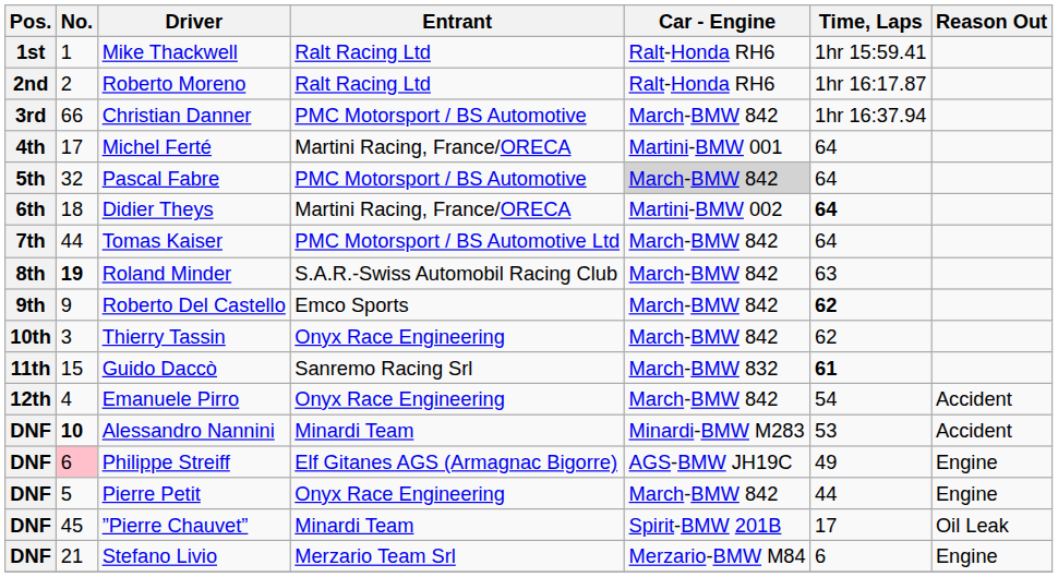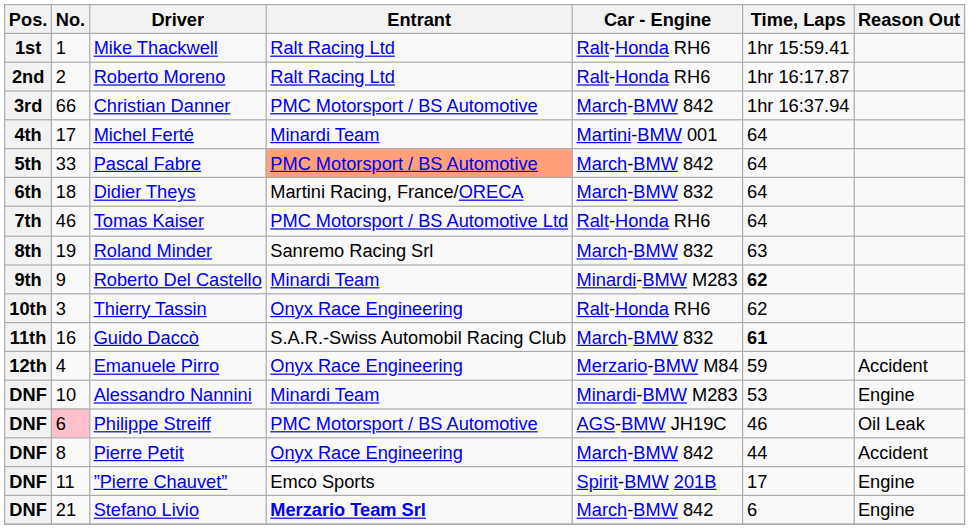Michel Ferté | Entrant: Martini Racing, France/ORECA -> Minardi Team
Pascal Fabre | No.: 32 -> 33
Pascal Fabre | Entrant: no background -> lightsalmon background
Pascal Fabre | Car - Engine: lightgrey background -> no background
Didier Theys | Car - Engine: Martini-BMW 002 -> March-BMW 832
Didier Theys | Time, Laps: bold -> normal
Tomas Kaiser | No.: 44 -> 46
Tomas Kaiser | Car - Engine: March-BMW 842 -> Ralt-Honda RH6
Roland Minder | No.: bold -> normal
Roland Minder | Entrant: S.A.R.-Swiss Automobil Racing Club -> Sanremo Racing Srl
Roland Minder | Car - Engine: March-BMW 842 -> March-BMW 832
Roberto Del Castello | Entrant: Emco Sports -> Minardi Team
Roberto Del Castello | Car - Engine: March-BMW 842 -> Minardi-BMW M283
Thierry Tassin | Car - Engine: March-BMW 842 -> Ralt-Honda RH6
Guido Daccò | No.: 15 -> 16
Guido Daccò | Entrant: Sanremo Racing Srl -> S.A.R.-Swiss Automobil Racing Club
Emanuele Pirro | Car - Engine: March-BMW 842 -> Merzario-BMW M84
Emanuele Pirro | Time, Laps: 54 -> 59
Alessandro Nannini | No.: bold -> normal
Alessandro Nannini | Reason Out: Accident -> Engine
Philippe Streiff | Entrant: Elf Gitanes AGS (Armagnac Bigorre) -> PMC Motorsport / BS Automotive
Philippe Streiff | Time, Laps: 49 -> 46
Philippe Streiff | Reason Out: Engine -> Oil Leak
Pierre Petit | No.: 5 -> 8
Pierre Petit | Reason Out: Engine -> Accident
”Pierre Chauvet” | No.: 45 -> 11
”Pierre Chauvet” | Entrant: Minardi Team -> Emco Sports
”Pierre Chauvet” | Reason Out: Oil Leak -> Engine
Stefano Livio | Entrant: normal -> bold
Stefano Livio | Car - Engine: Merzario-BMW M84 -> March-BMW 842
